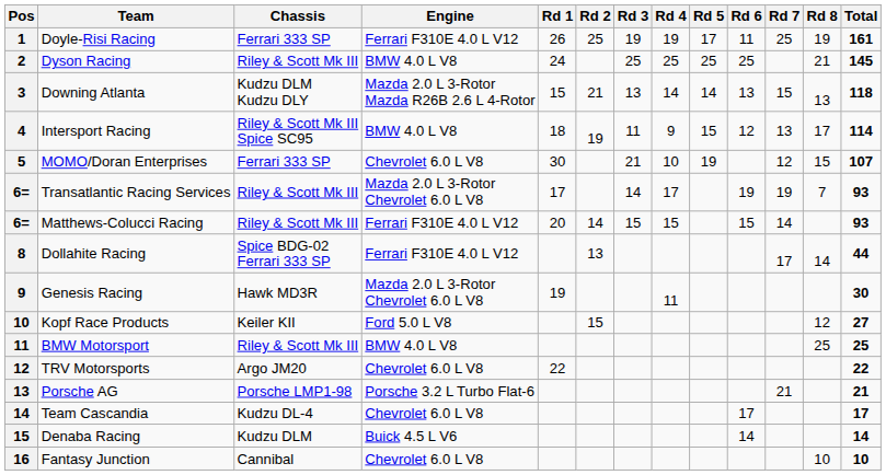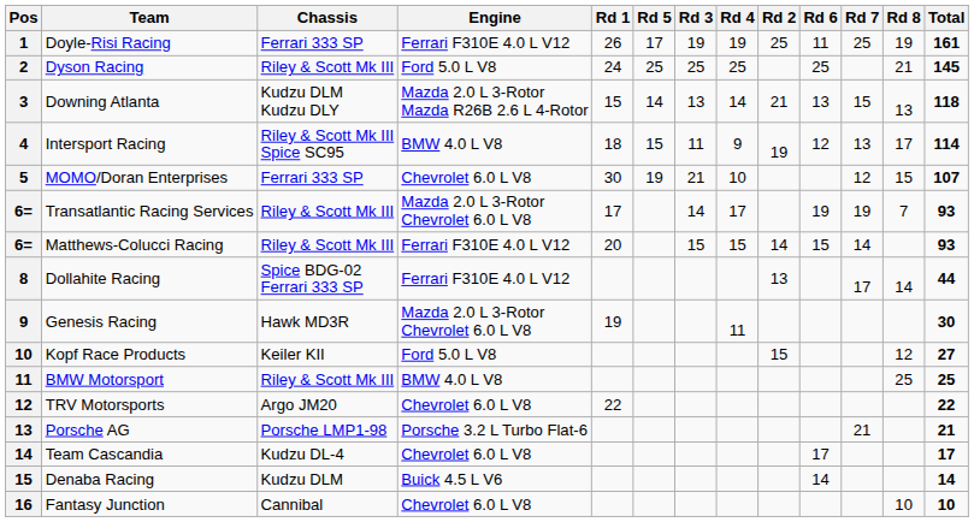columns swapped: Rd 2 <-> Rd 5
Dyson Racing | Engine: BMW 4.0 L V8 -> Ford 5.0 L V8
